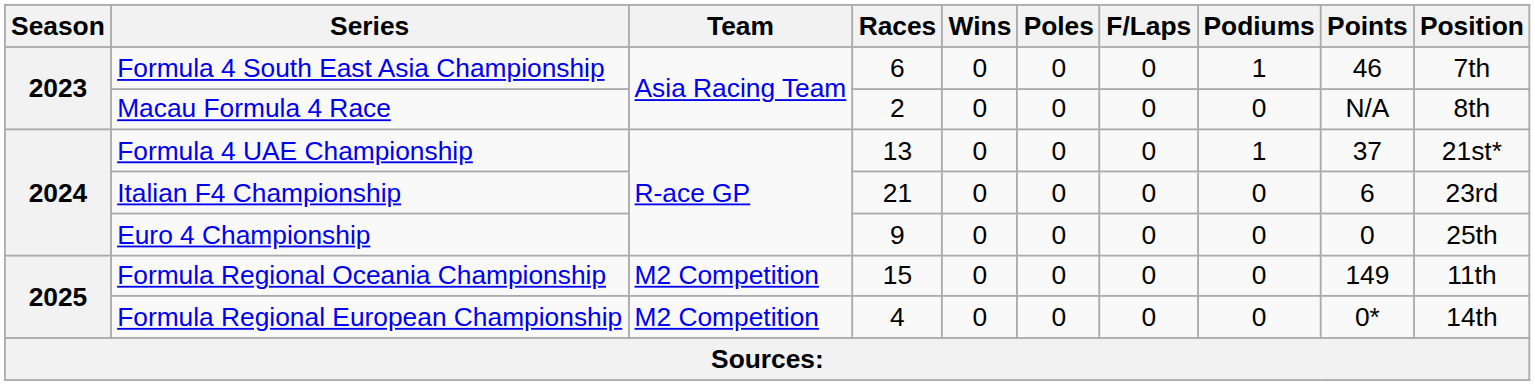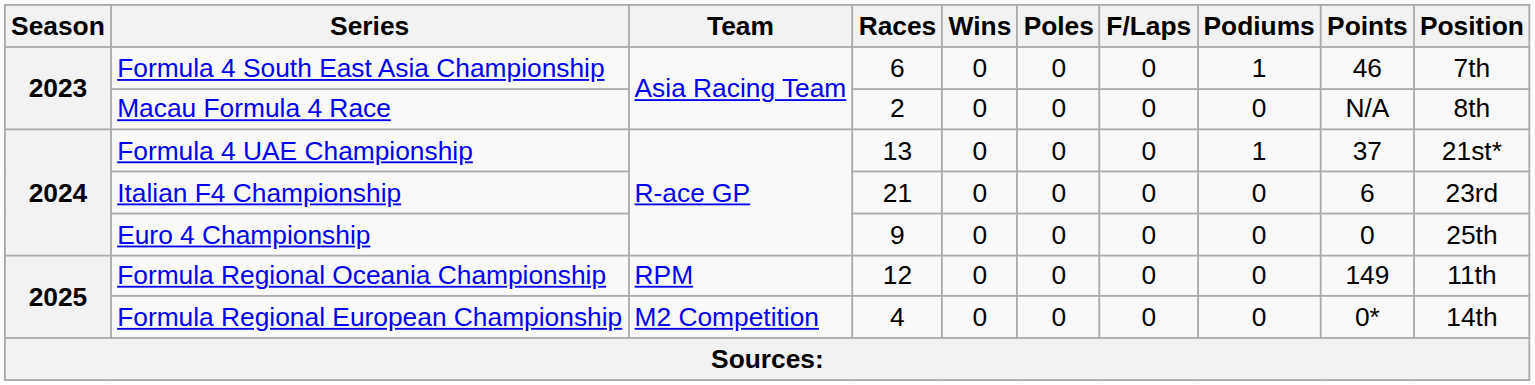Formula Regional Oceania Championship | Team: M2 Competition -> RPM
Formula Regional Oceania Championship | Races: 15 -> 12
